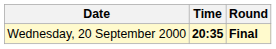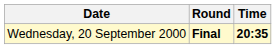columns swapped: Time <-> Round
